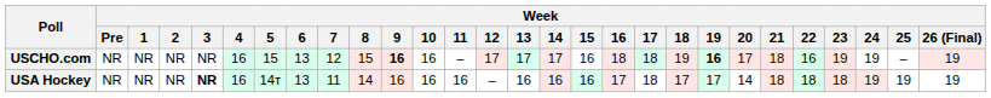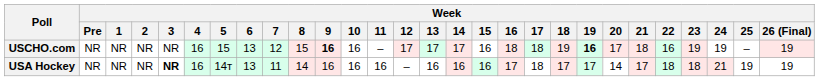USA Hockey | Week / 21: 18 -> 17
USA Hockey | Week / 24: 19 -> 21
